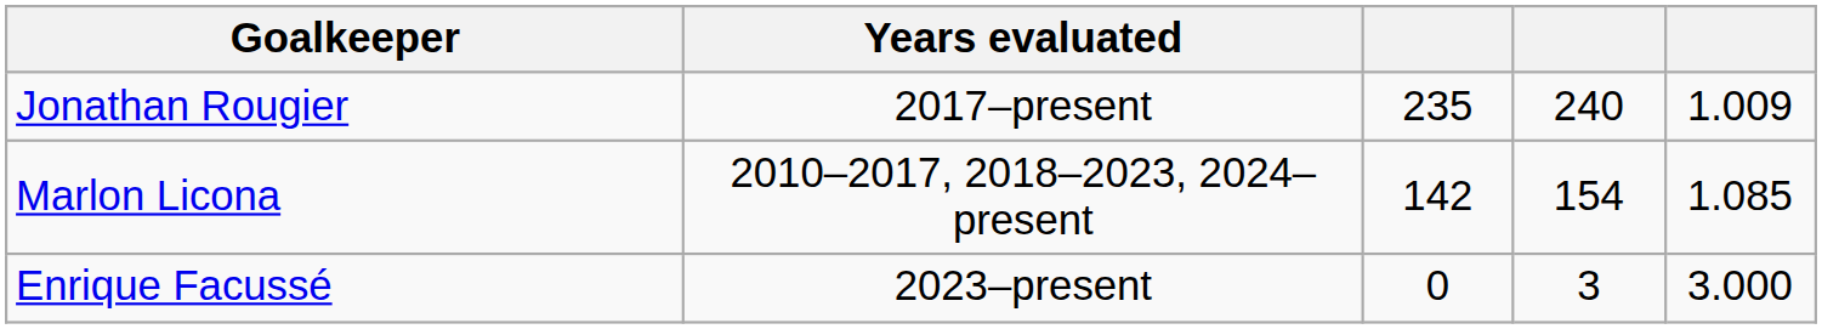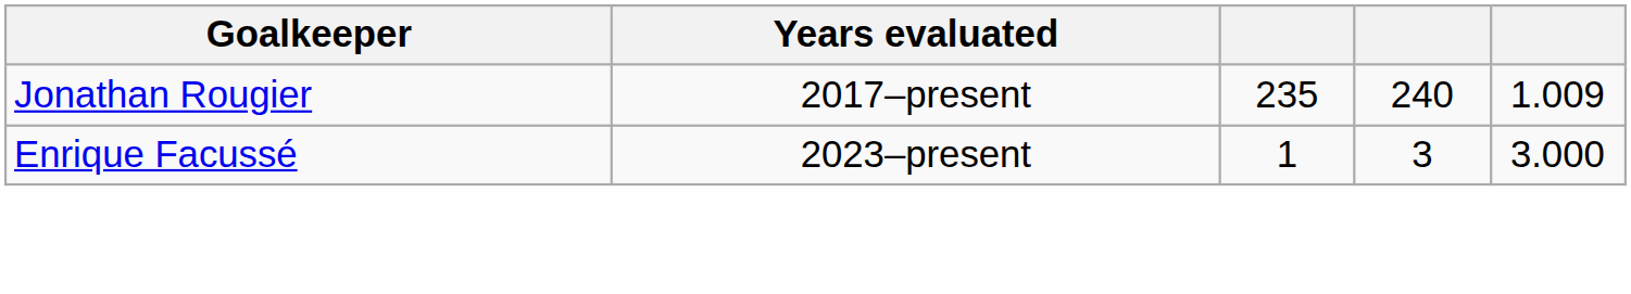- row: Marlon Licona | 2010–2017, 2018–2023, 2024–present | 142 | 154 | 1.085
Enrique Facussé | column 3: 0 -> 1
